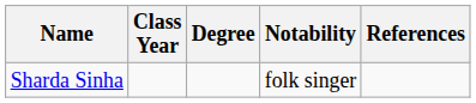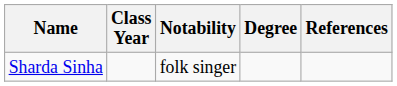columns swapped: Degree <-> Notability
